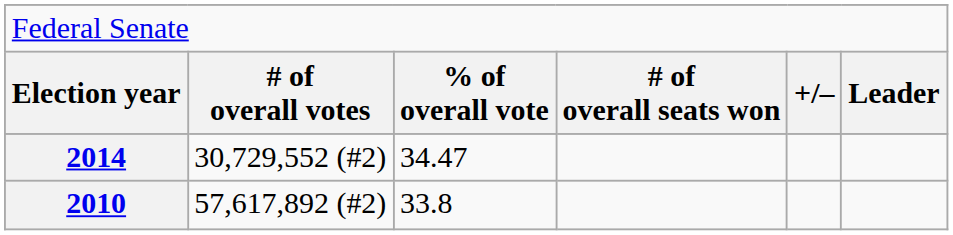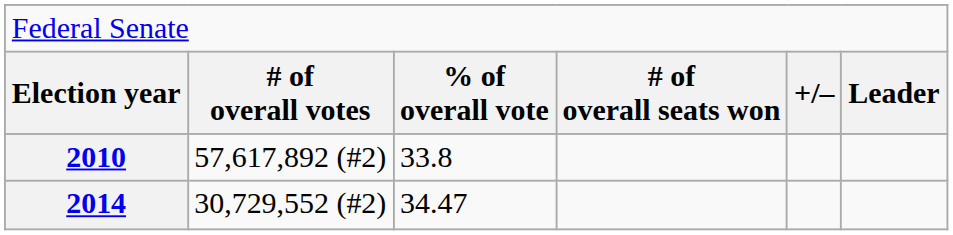rows swapped: 2010 <-> 2014
